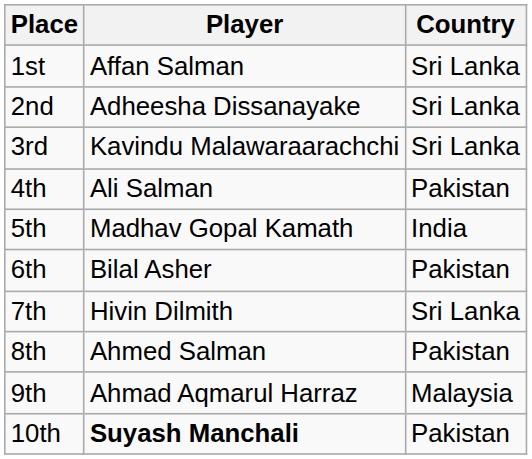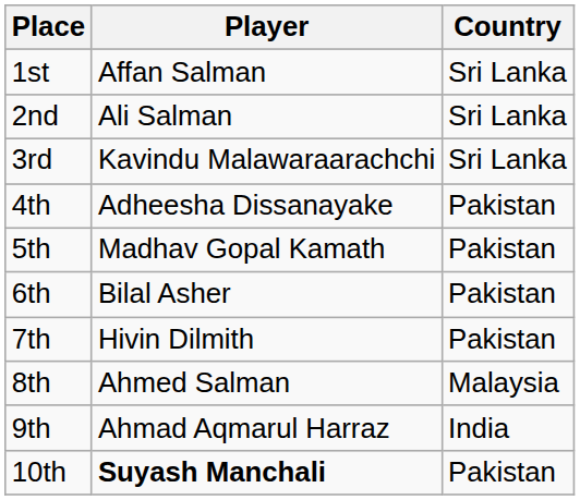2nd | Player: Adheesha Dissanayake -> Ali Salman
4th | Player: Ali Salman -> Adheesha Dissanayake
5th | Country: India -> Pakistan
7th | Country: Sri Lanka -> Pakistan
8th | Country: Pakistan -> Malaysia
9th | Country: Malaysia -> India
